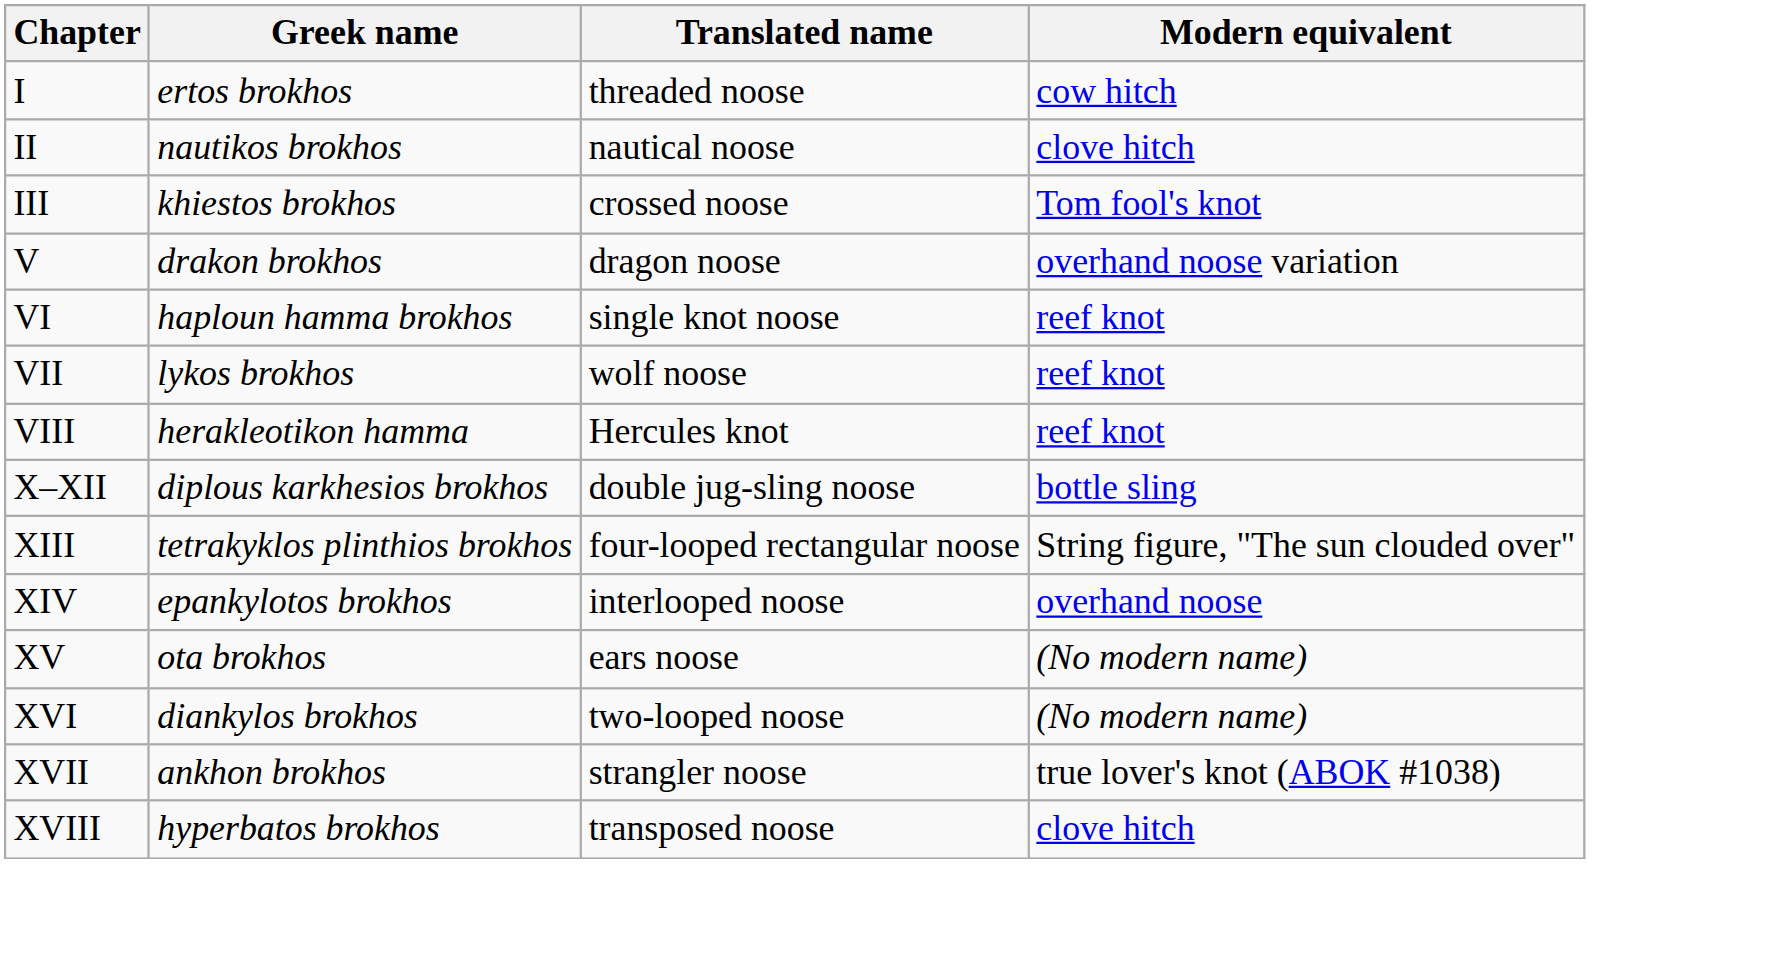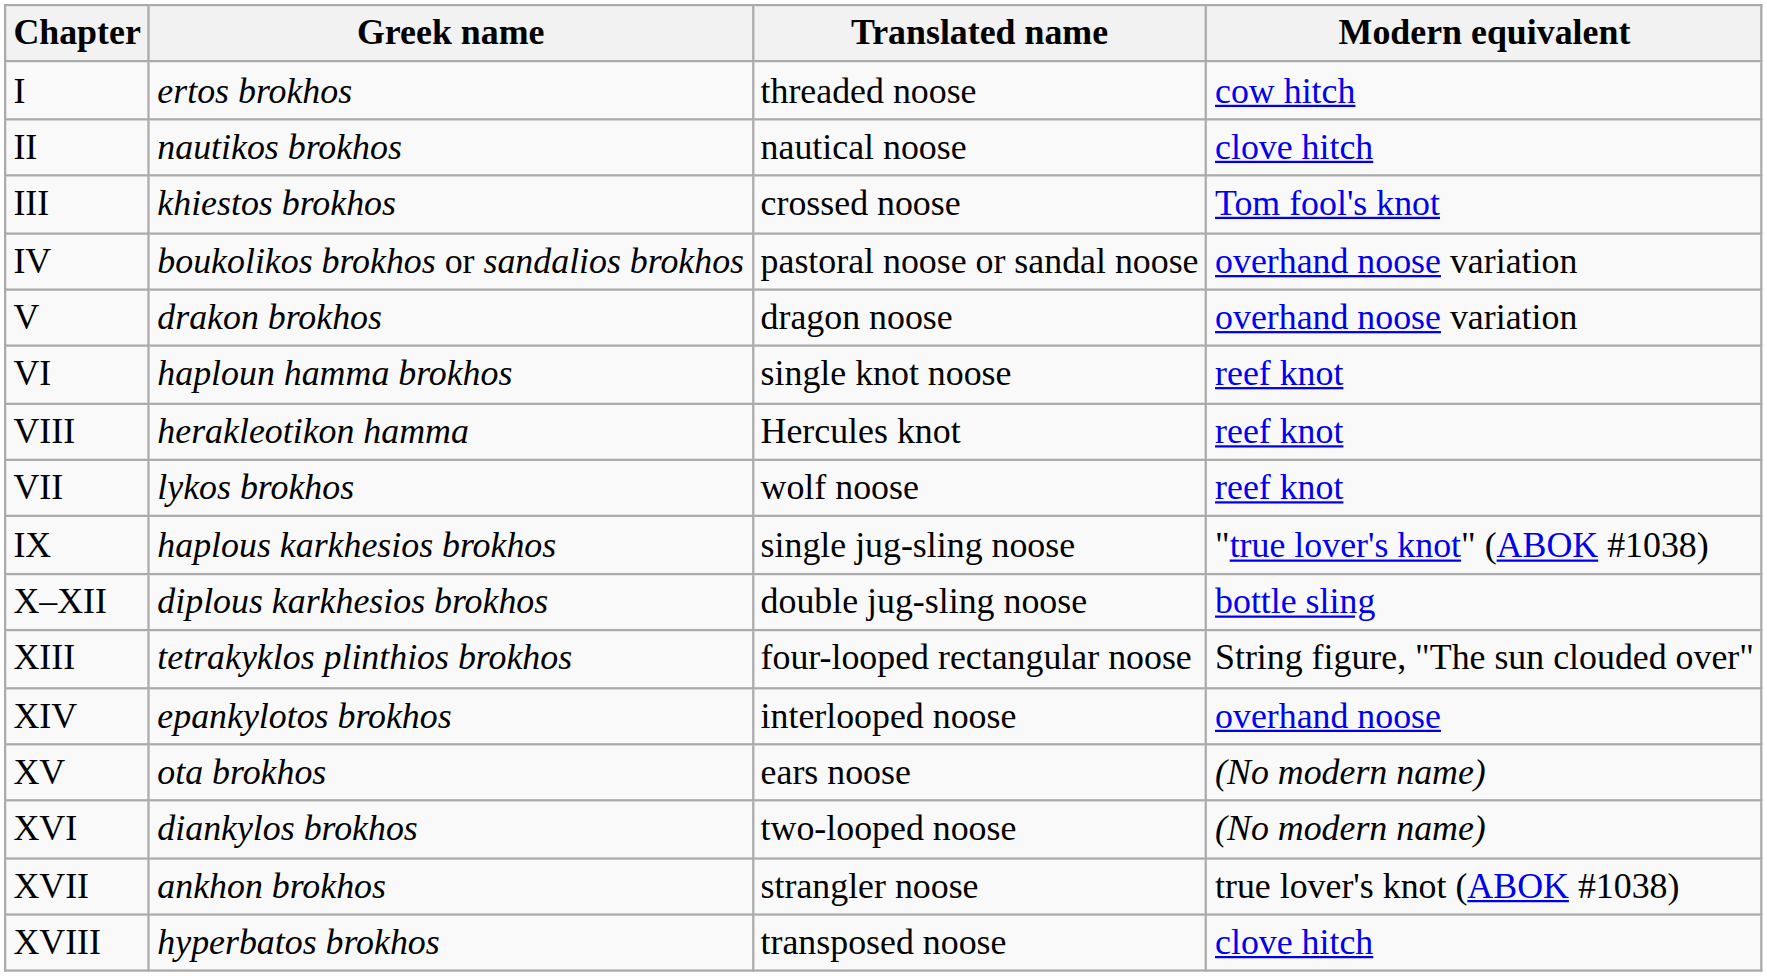+ row: IV | boukolikos brokhos or sandalios brokhos | pastoral noose or sandal noose | overhand noose variation
rows swapped: VII <-> VIII
+ row: IX | haplous karkhesios brokhos | single jug-sling noose | "true lover's knot" (ABOK #1038)
